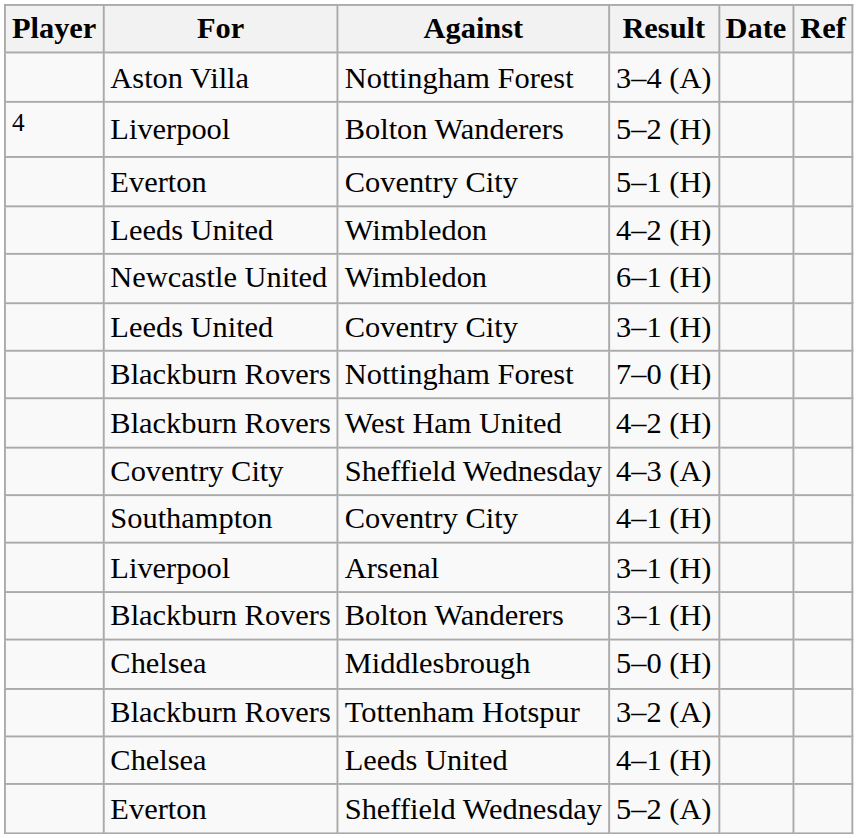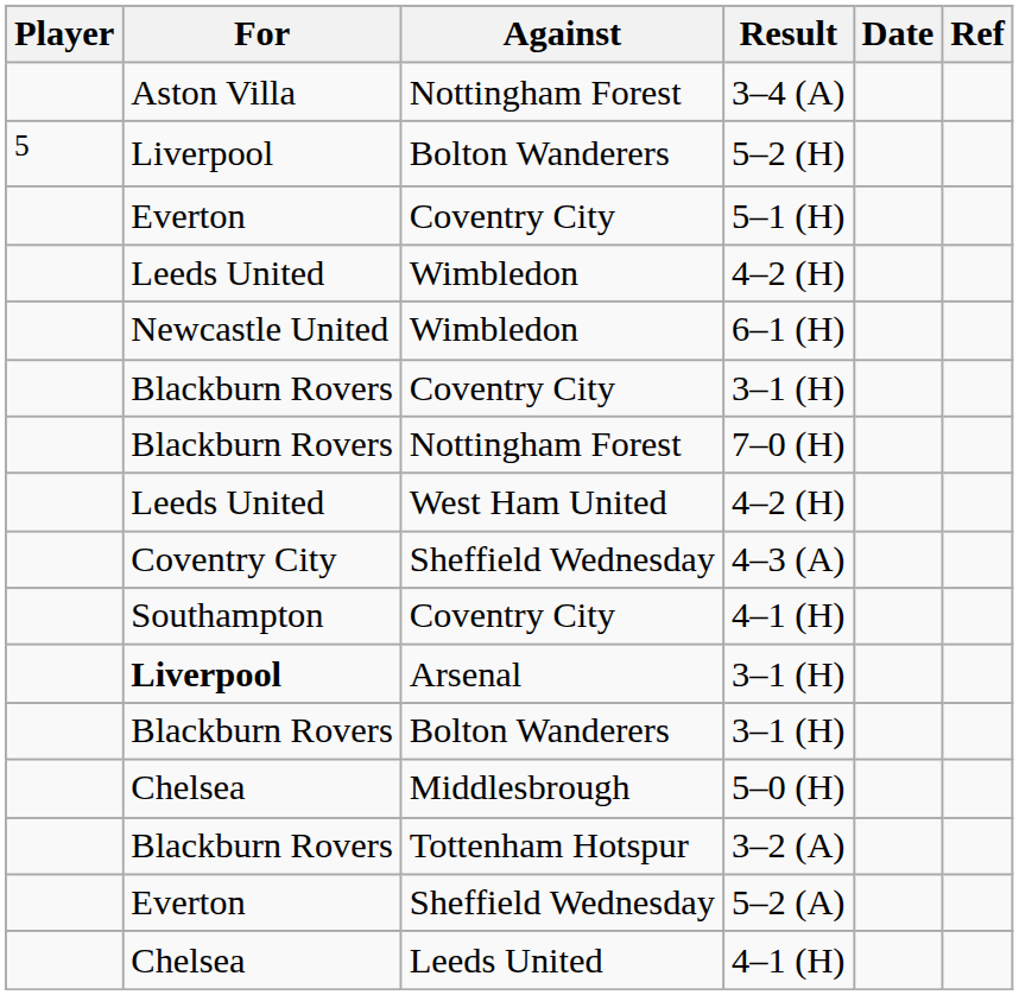5–2 (H) | Player: 4 -> 5
Coventry City / 3–1 (H) | For: Leeds United -> Blackburn Rovers
West Ham United / 4–2 (H) | For: Blackburn Rovers -> Leeds United
Arsenal / 3–1 (H) | For: normal -> bold
rows swapped: Leeds United / 4–1 (H) <-> 5–2 (A)
